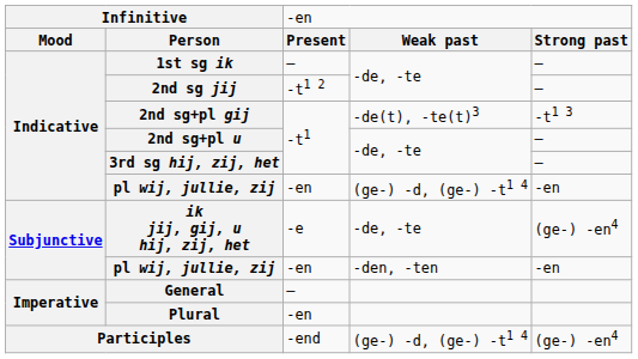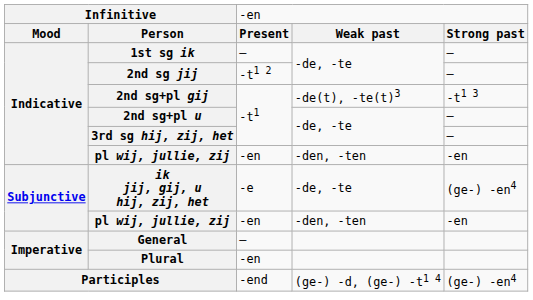Indicative / pl wij, jullie, zij | column 4: (ge-) -d, (ge-) -t1 4 -> -den, -ten
